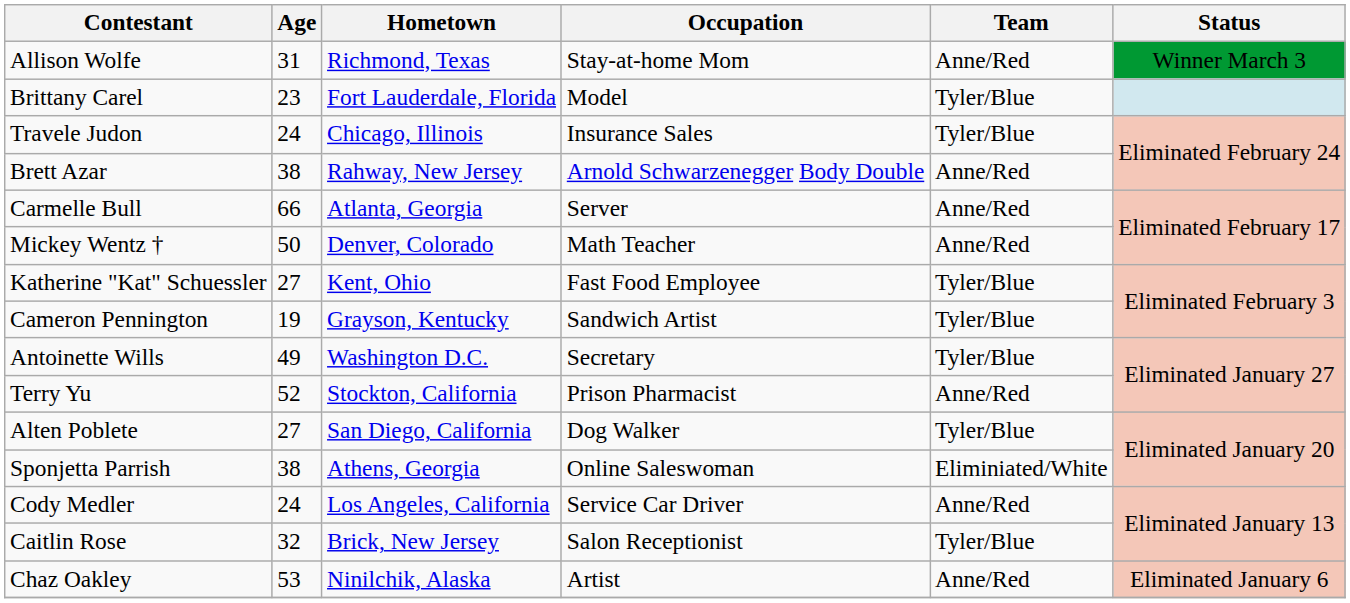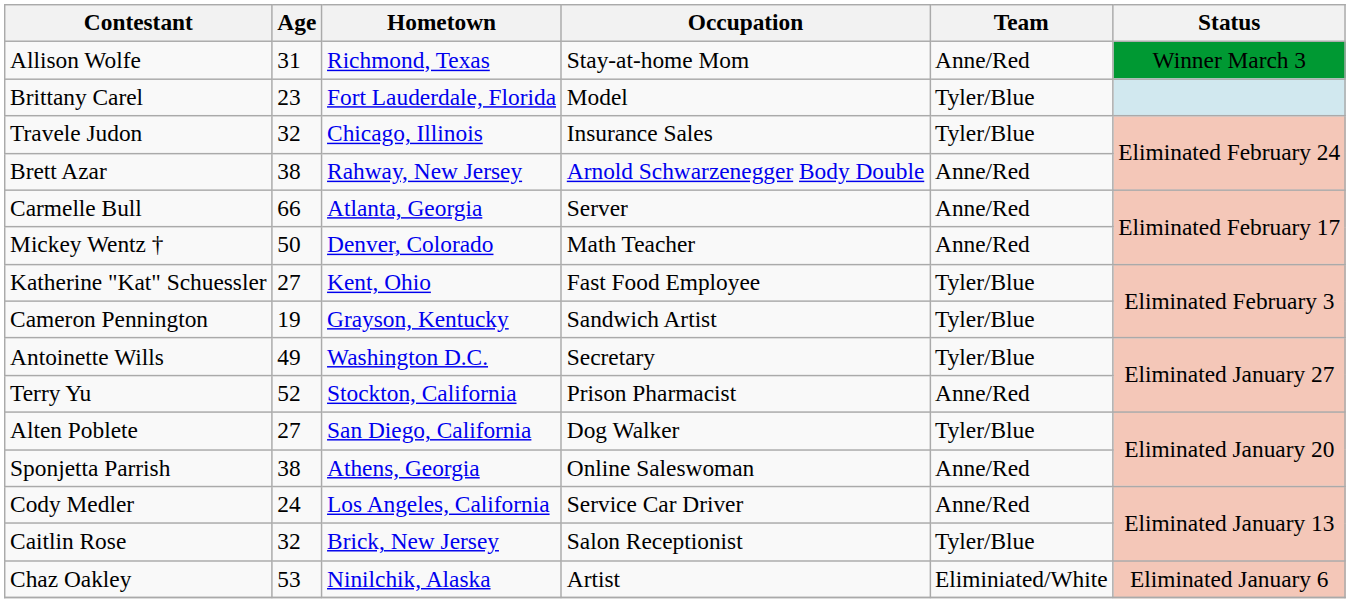Travele Judon | Age: 24 -> 32
Sponjetta Parrish | Team: Eliminiated/White -> Anne/Red
Chaz Oakley | Team: Anne/Red -> Eliminiated/White
